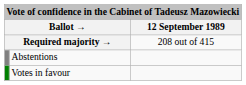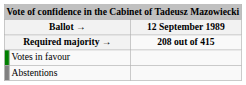Required majority → | 12 September 1989: normal -> bold
rows swapped: Votes in favour <-> Abstentions
